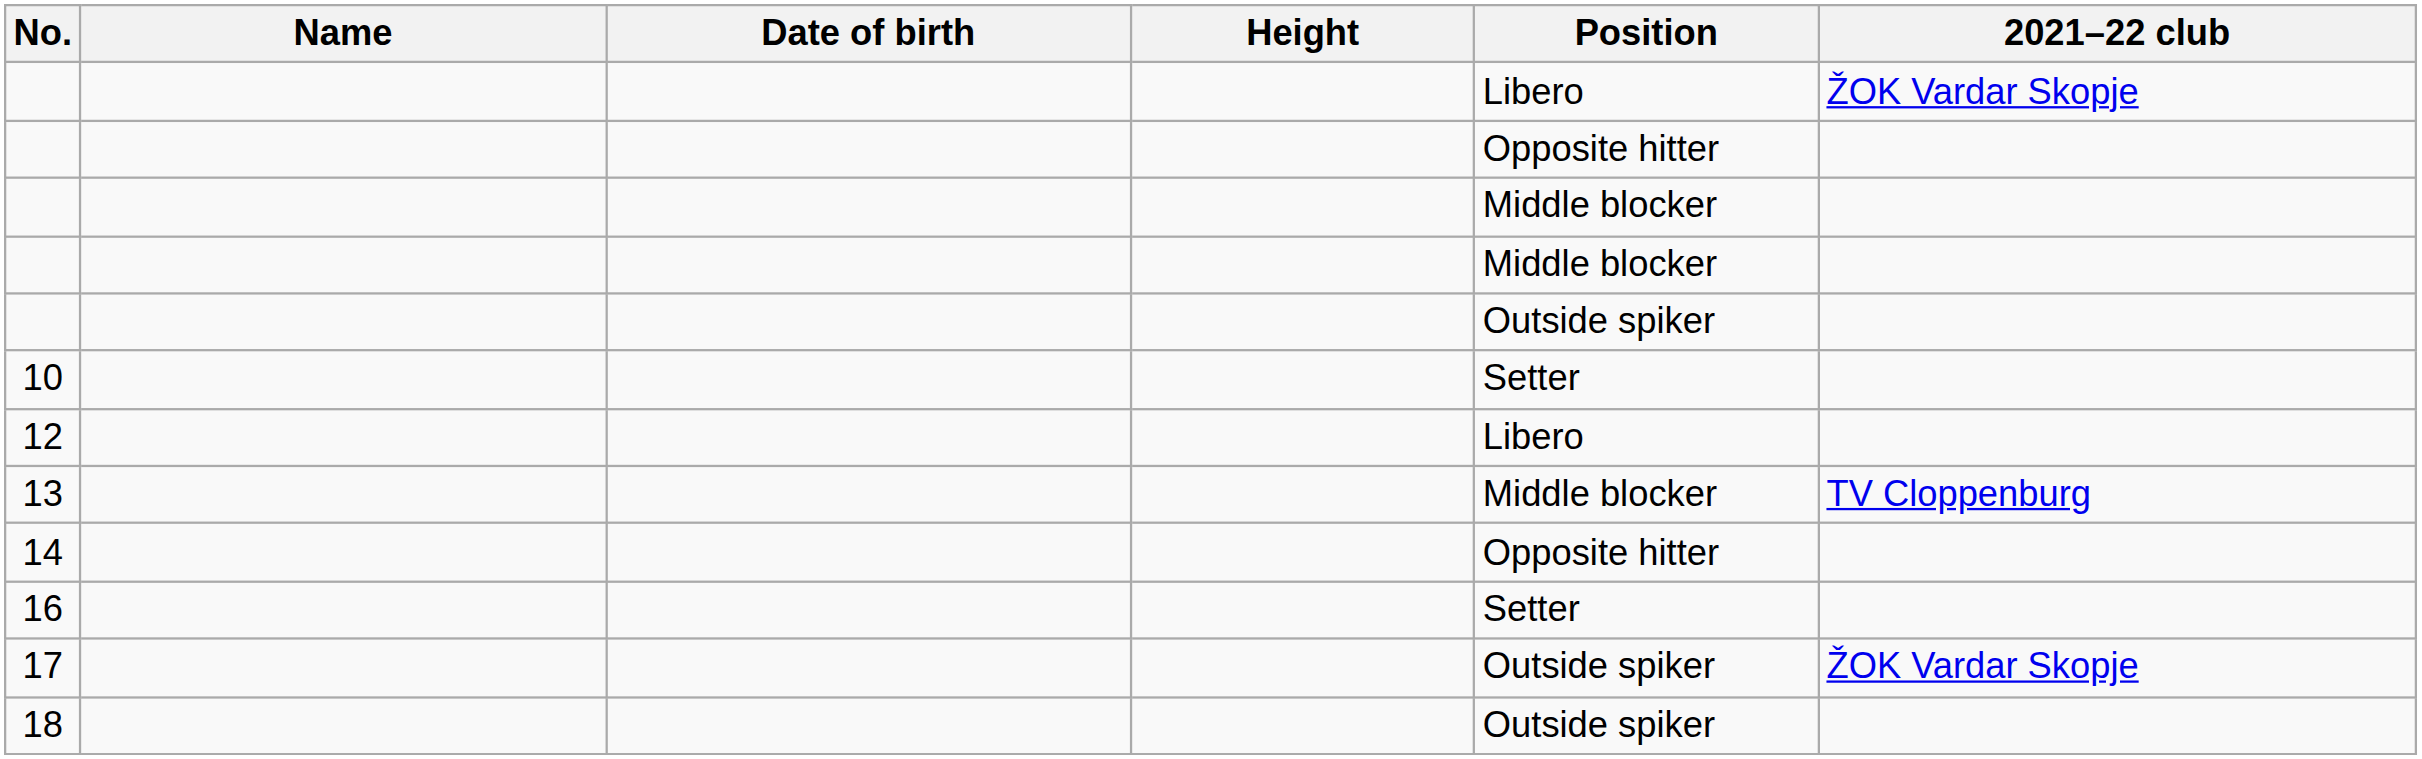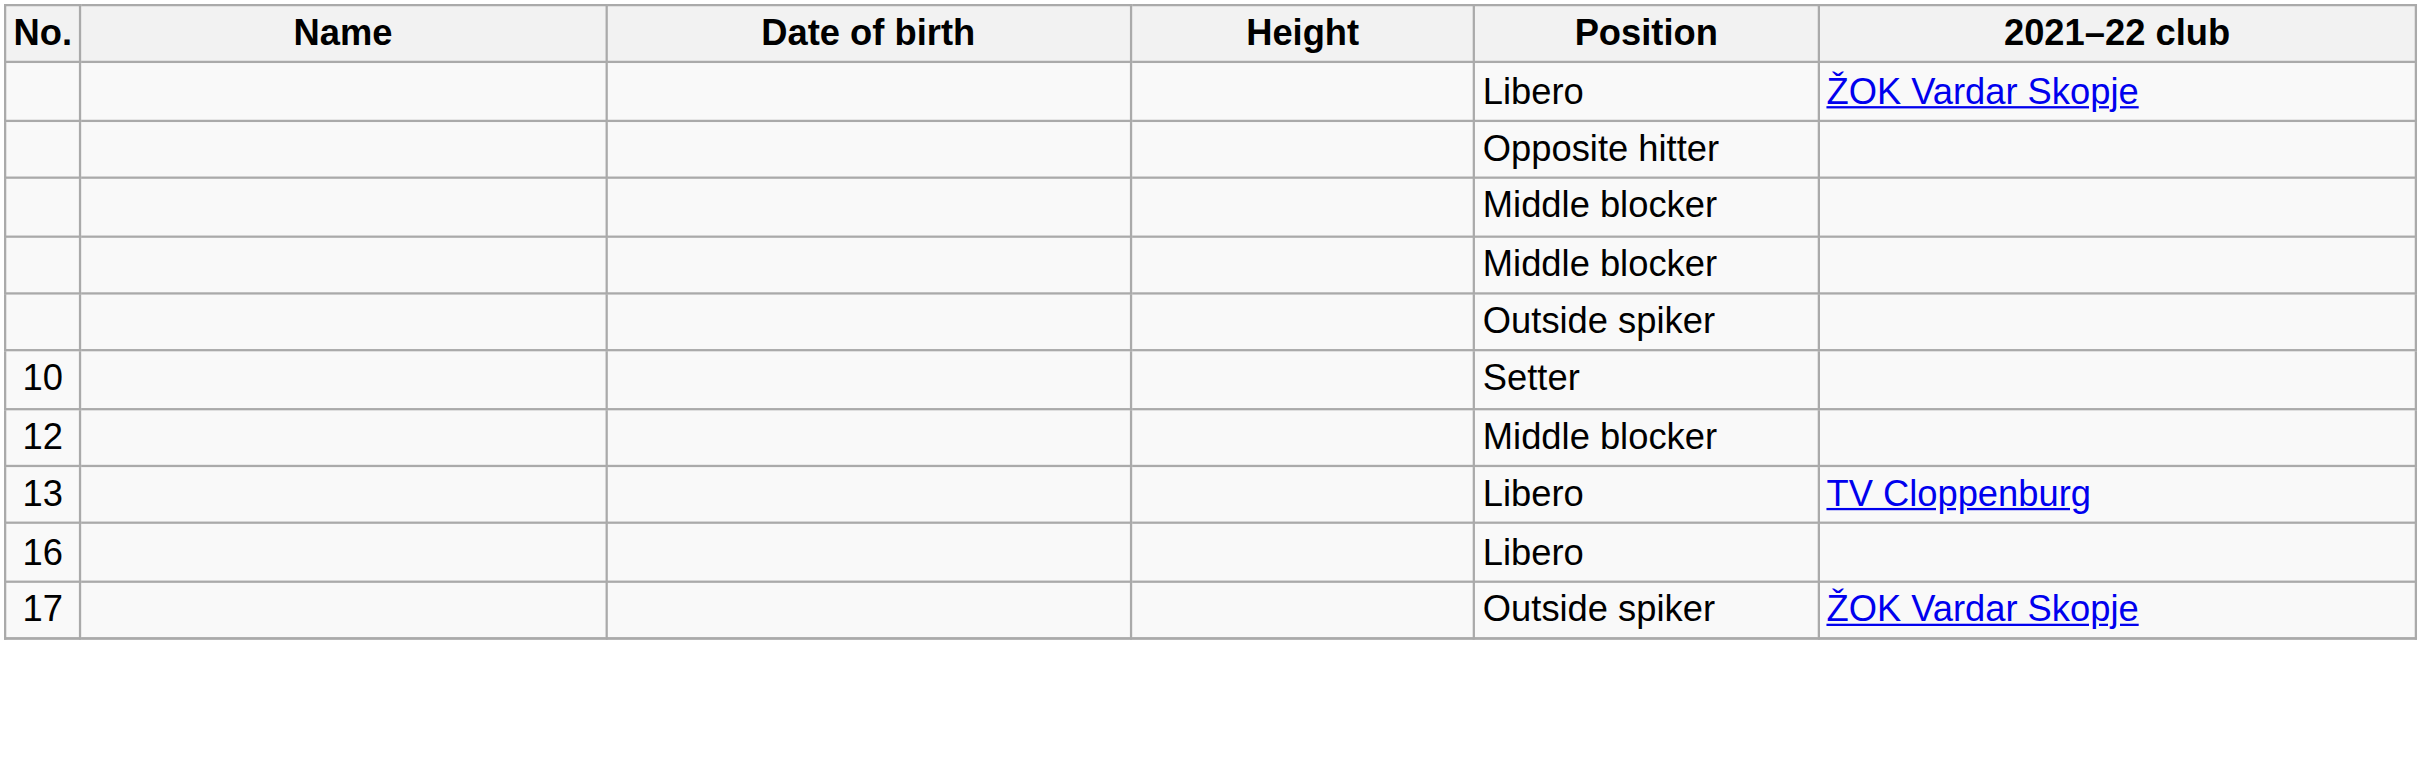12 | Position: Libero -> Middle blocker
13 | Position: Middle blocker -> Libero
- row: 14 | Opposite hitter
16 | Position: Setter -> Libero
- row: 18 | Outside spiker
